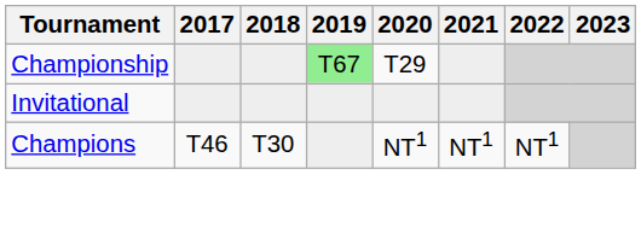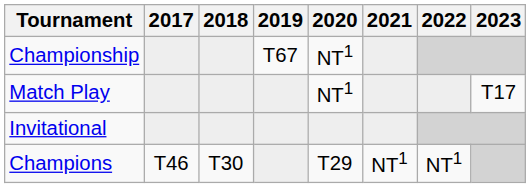Championship | 2019: lightgreen background -> no background
Championship | 2020: T29 -> NT1
+ row: Match Play | NT1 | T17
Champions | 2020: NT1 -> T29
